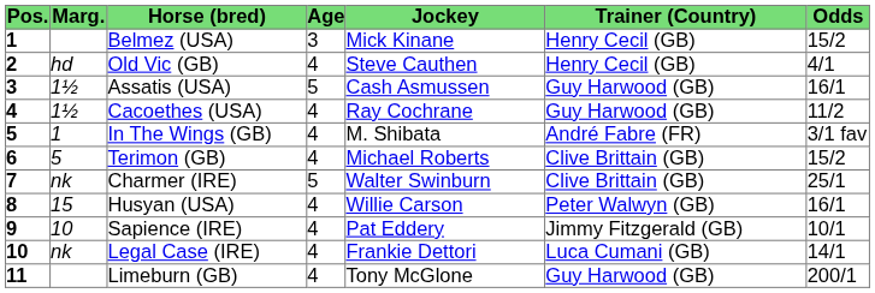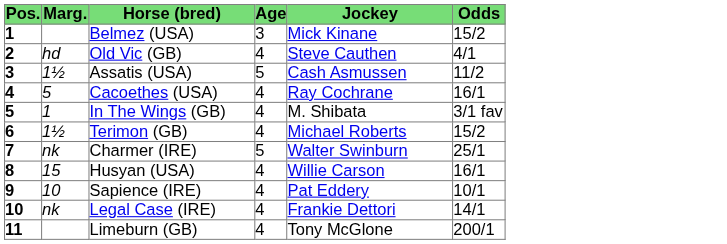- column: Trainer (Country) | Henry Cecil (GB) | Henry Cecil (GB) | Guy Harwood (GB) | Guy Harwood (GB) | André Fabre (FR) | Clive Brittain (GB) | Clive Brittain (GB) | Peter Walwyn (GB) | Jimmy Fitzgerald (GB) | Luca Cumani (GB) | Guy Harwood (GB)
Assatis (USA) | Odds: 16/1 -> 11/2
Cacoethes (USA) | Marg.: 1½ -> 5
Cacoethes (USA) | Odds: 11/2 -> 16/1
Terimon (GB) | Marg.: 5 -> 1½
